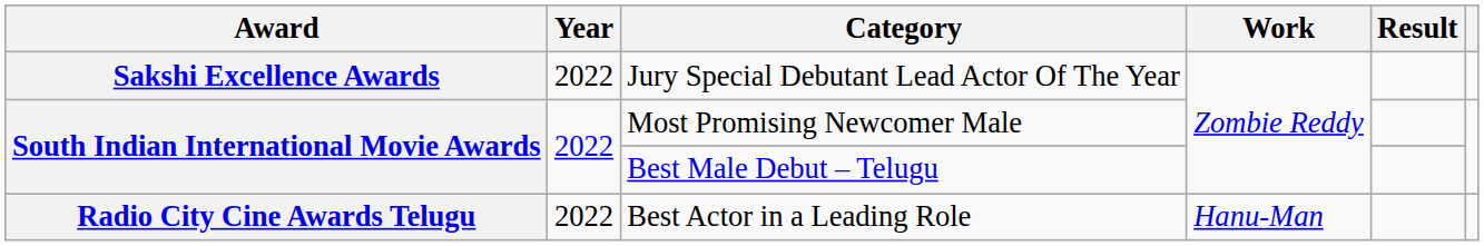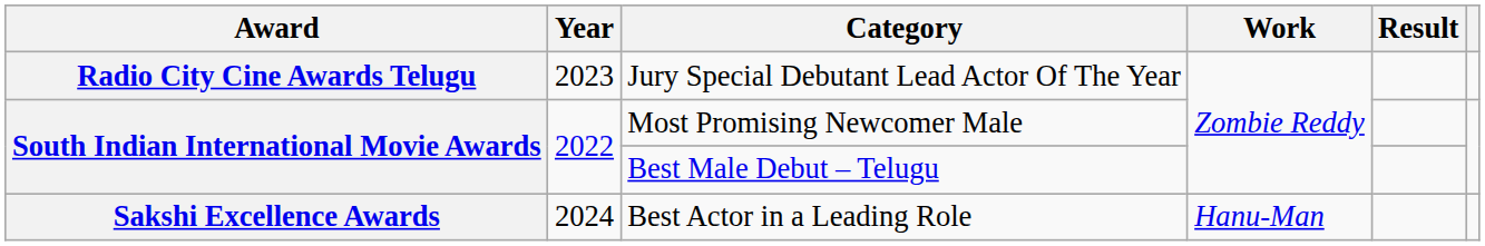Jury Special Debutant Lead Actor Of The Year | Award: Sakshi Excellence Awards -> Radio City Cine Awards Telugu
Jury Special Debutant Lead Actor Of The Year | Year: 2022 -> 2023
Best Actor in a Leading Role | Award: Radio City Cine Awards Telugu -> Sakshi Excellence Awards
Best Actor in a Leading Role | Year: 2022 -> 2024
